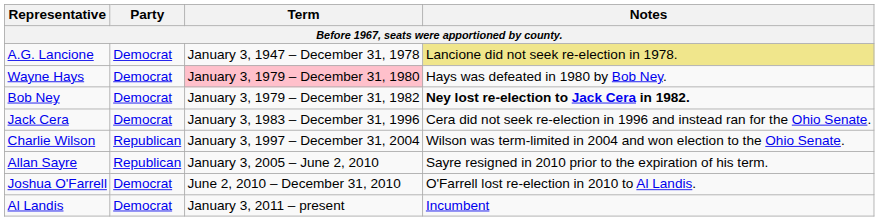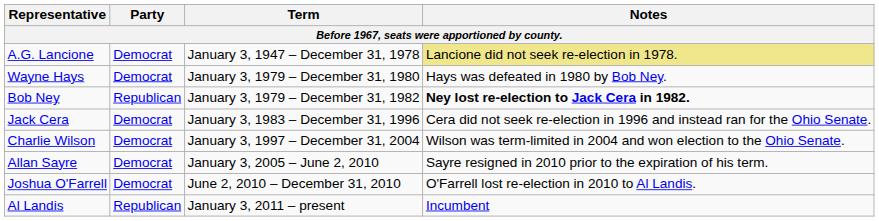Wayne Hays | Term: pink background -> no background
Bob Ney | Party: Democrat -> Republican
Charlie Wilson | Party: Republican -> Democrat
Allan Sayre | Party: Republican -> Democrat
Al Landis | Party: Democrat -> Republican
